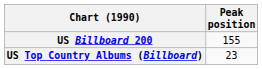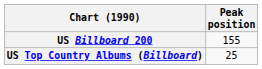US Top Country Albums (Billboard) | Peak position: 23 -> 25
